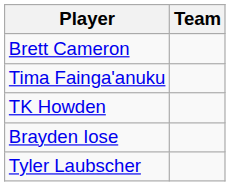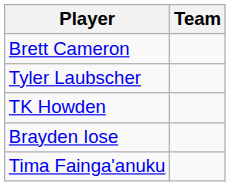rows swapped: Tima Fainga'anuku <-> Tyler Laubscher
